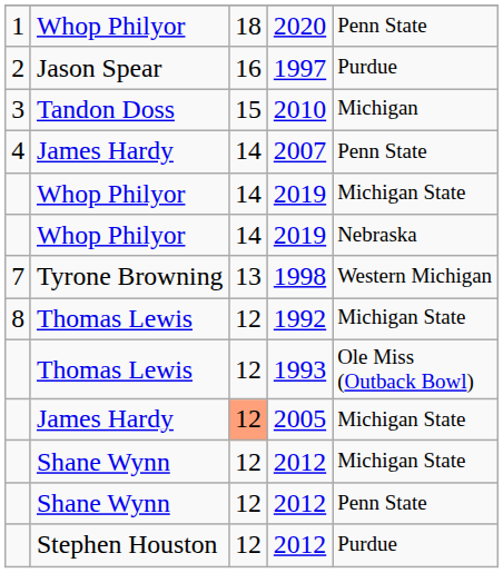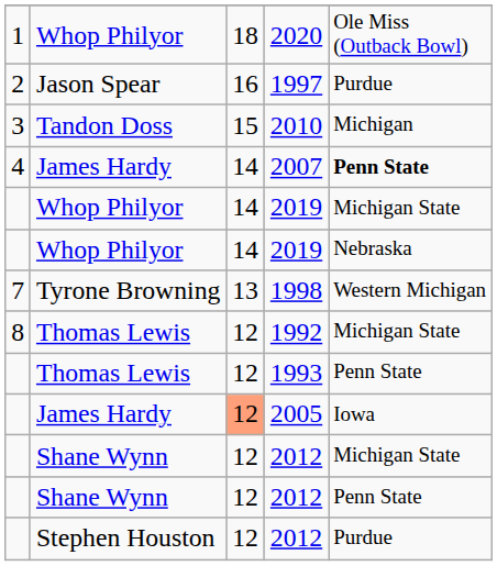2020 | column 5: Penn State -> Ole Miss (Outback Bowl)
2007 | column 5: normal -> bold
1993 | column 5: Ole Miss (Outback Bowl) -> Penn State
2005 | column 5: Michigan State -> Iowa
